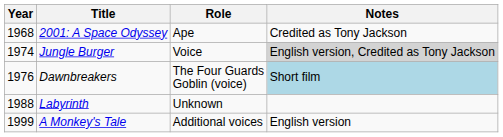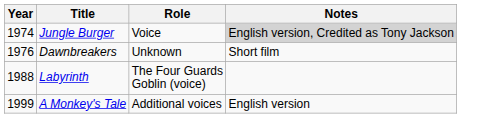- row: 1968 | 2001: A Space Odyssey | Ape | Credited as Tony Jackson
Dawnbreakers | Role: The Four Guards Goblin (voice) -> Unknown
Dawnbreakers | Notes: lightblue background -> no background
Labyrinth | Role: Unknown -> The Four Guards Goblin (voice)
